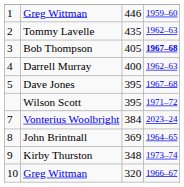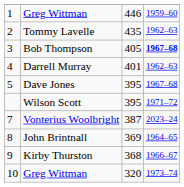Darrell Murray | column 3: 400 -> 401
Vonterius Woolbright | column 3: 384 -> 387
Kirby Thurston | column 3: 348 -> 368
Kirby Thurston | column 4: 1973–74 -> 1966–67
10 / Greg Wittman | column 4: 1966–67 -> 1973–74
